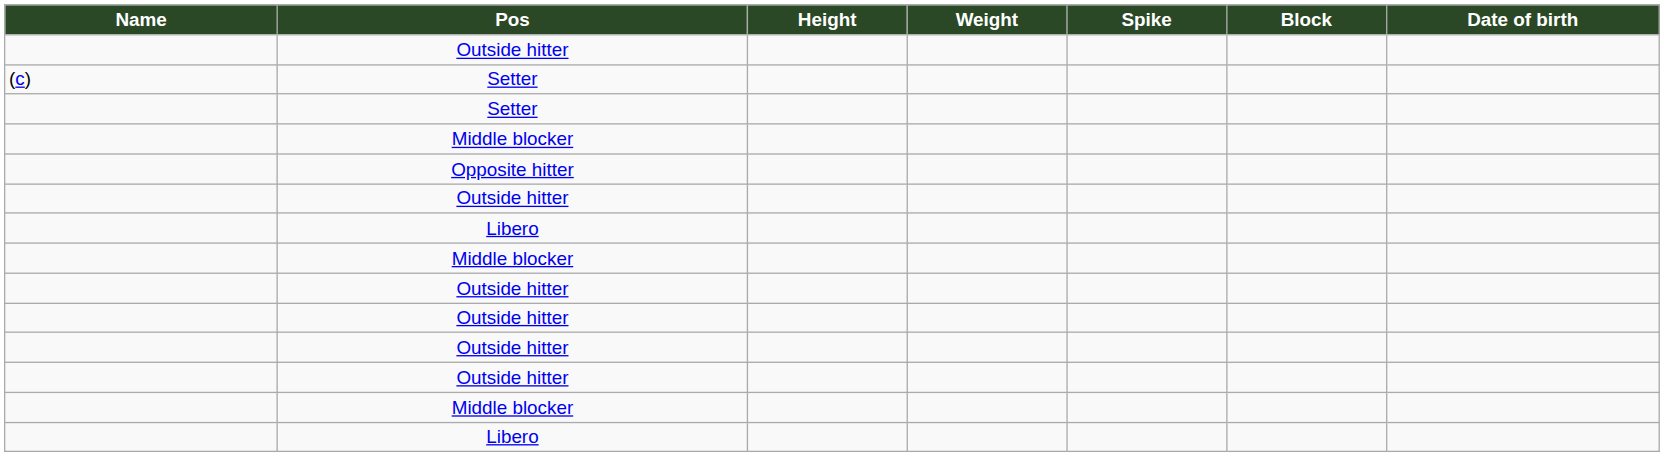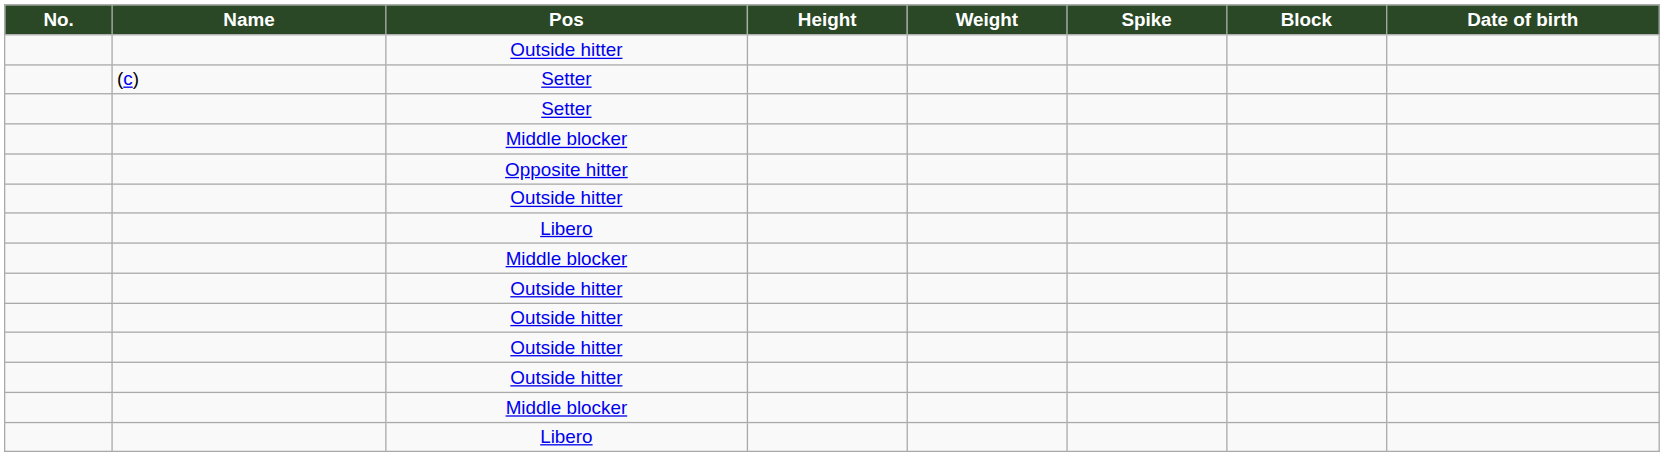+ column: No.
